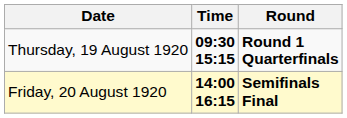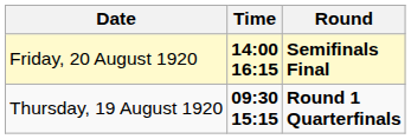rows swapped: Thursday, 19 August 1920 <-> Friday, 20 August 1920
